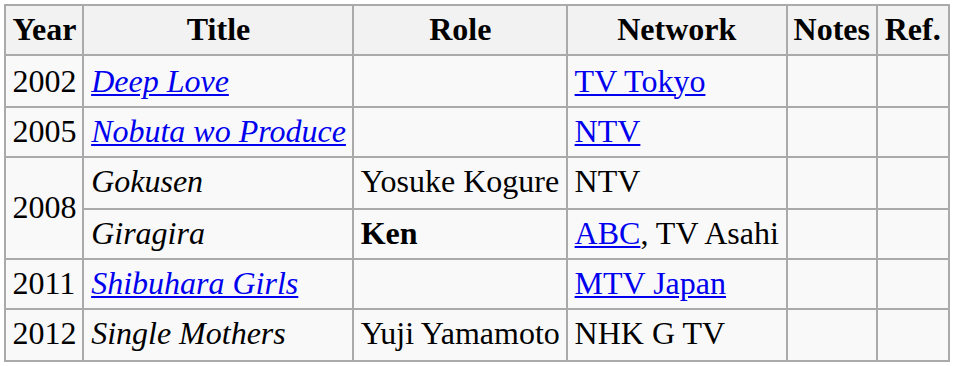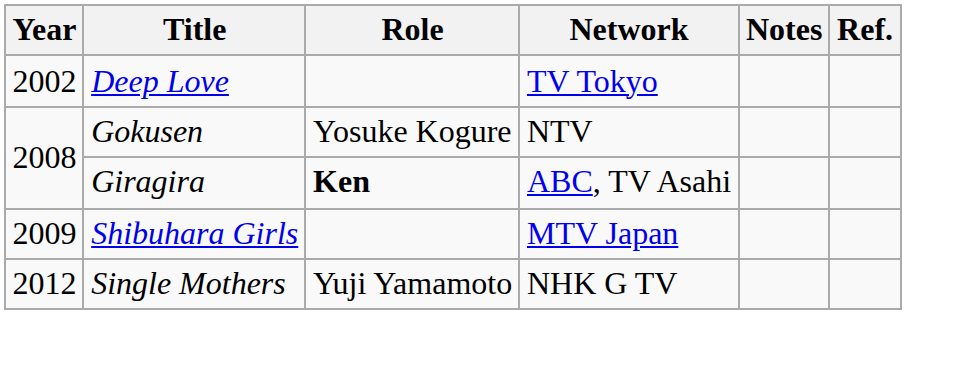- row: 2005 | Nobuta wo Produce | NTV
Shibuhara Girls | Year: 2011 -> 2009
